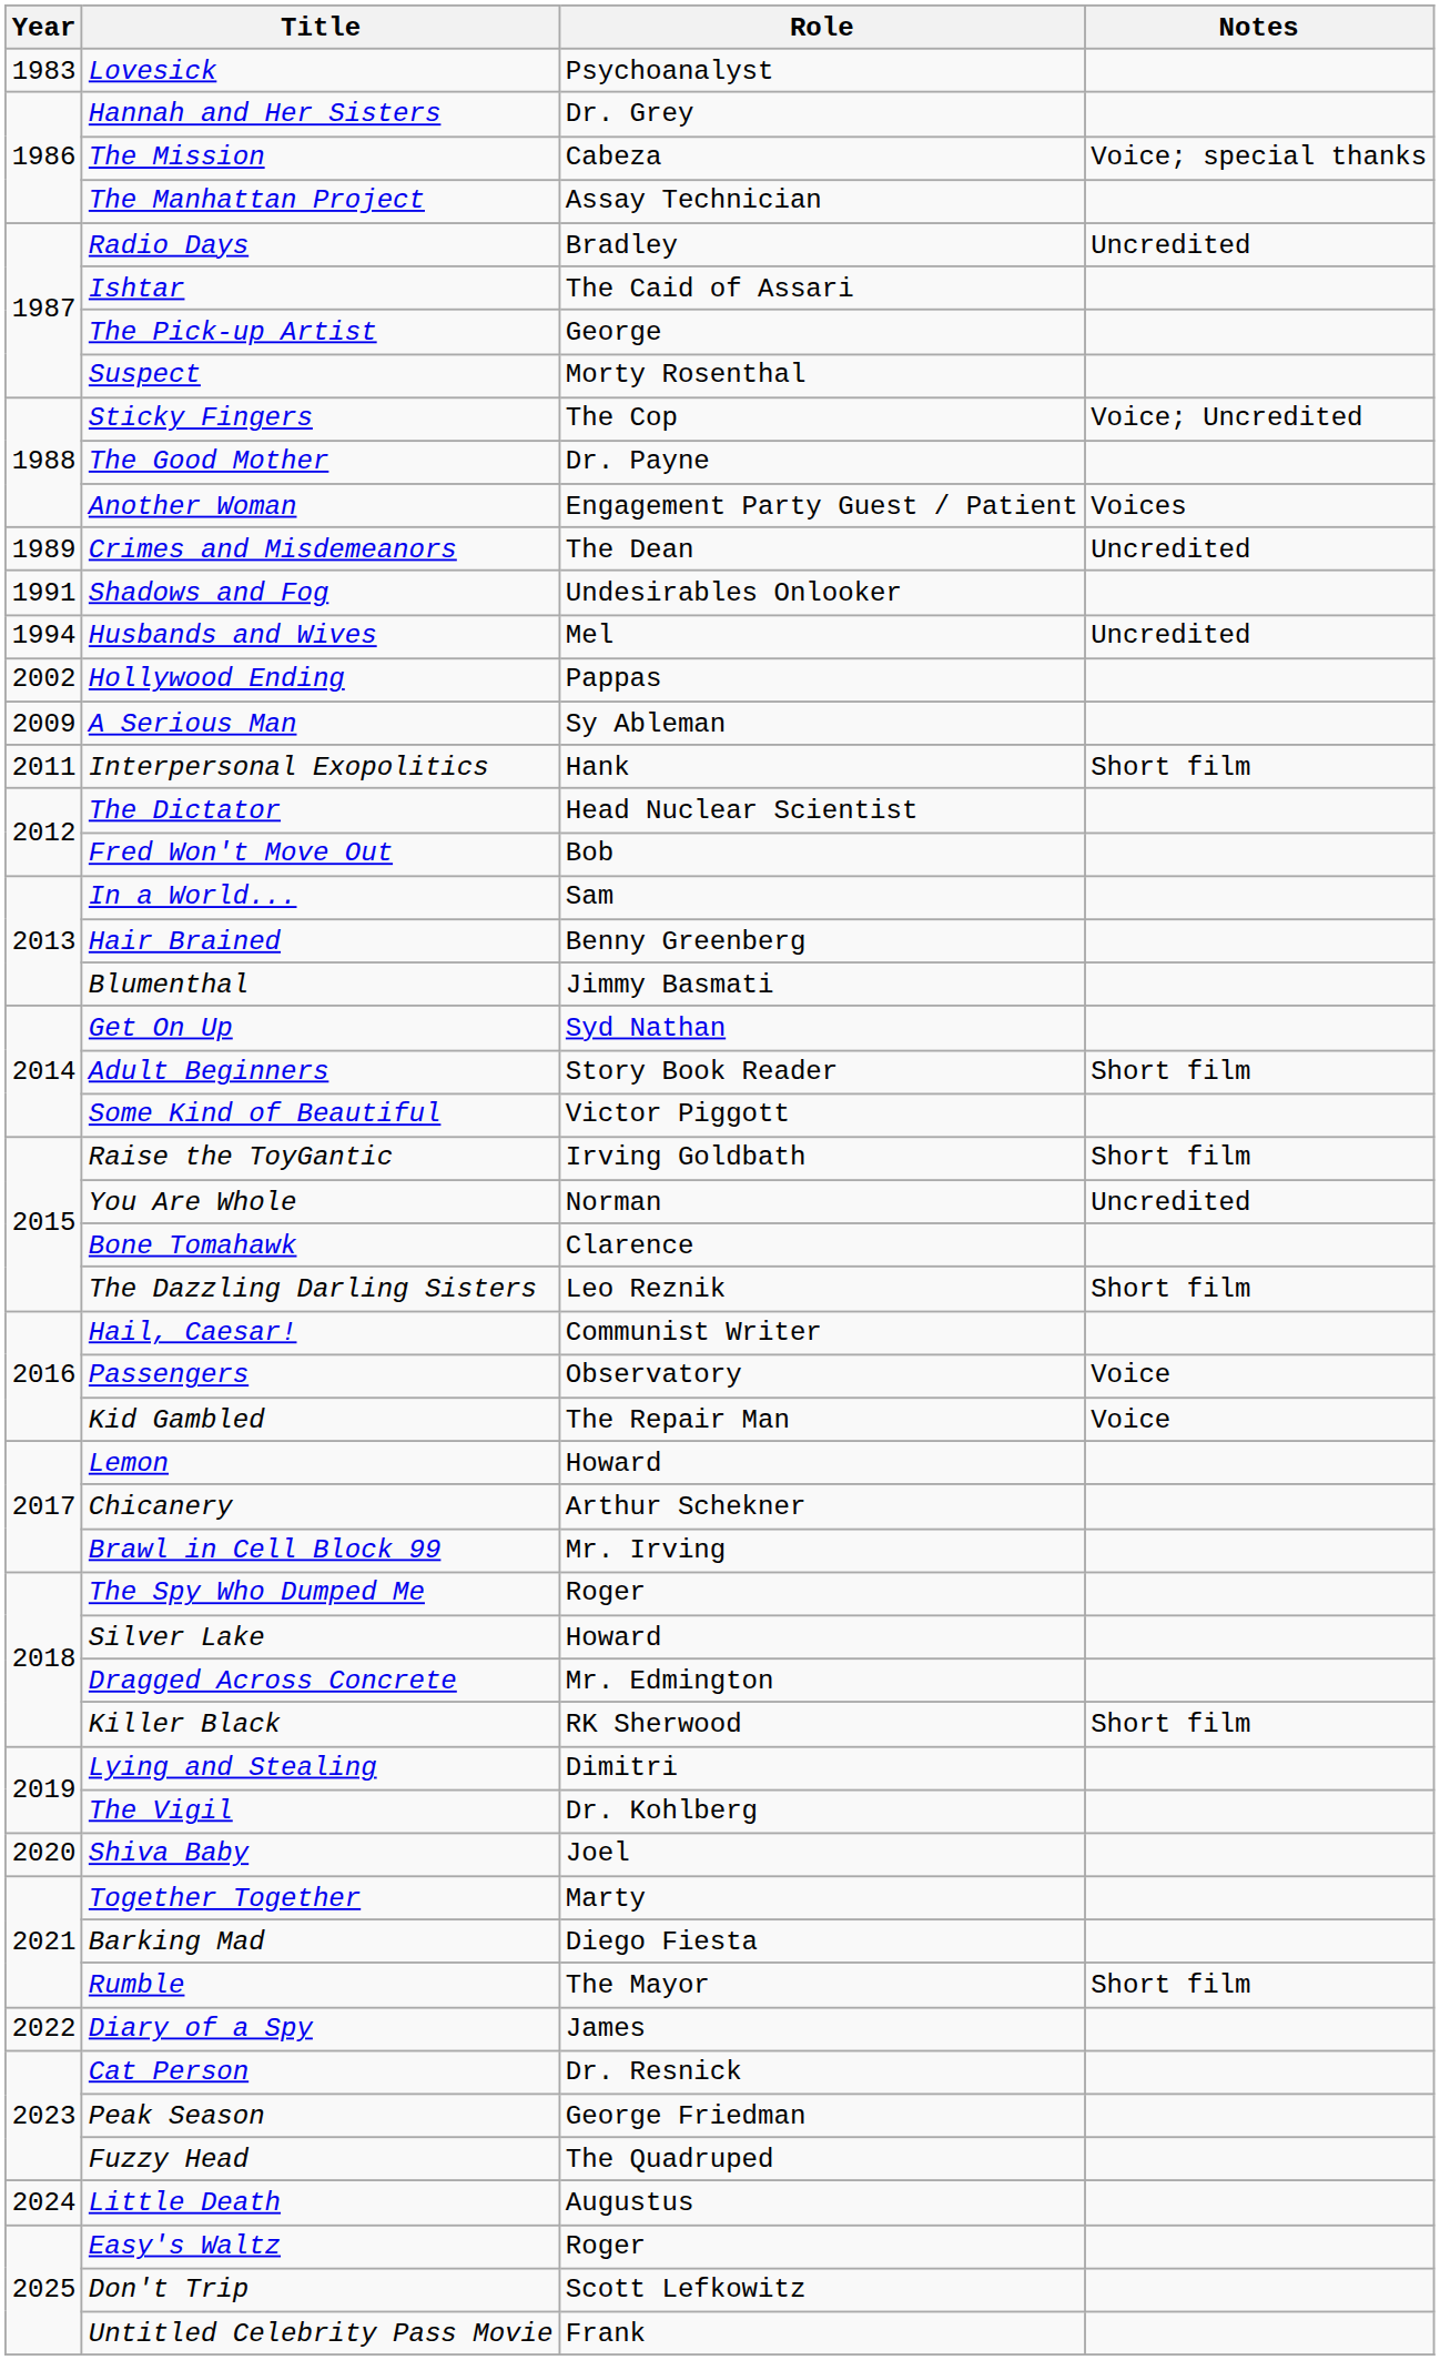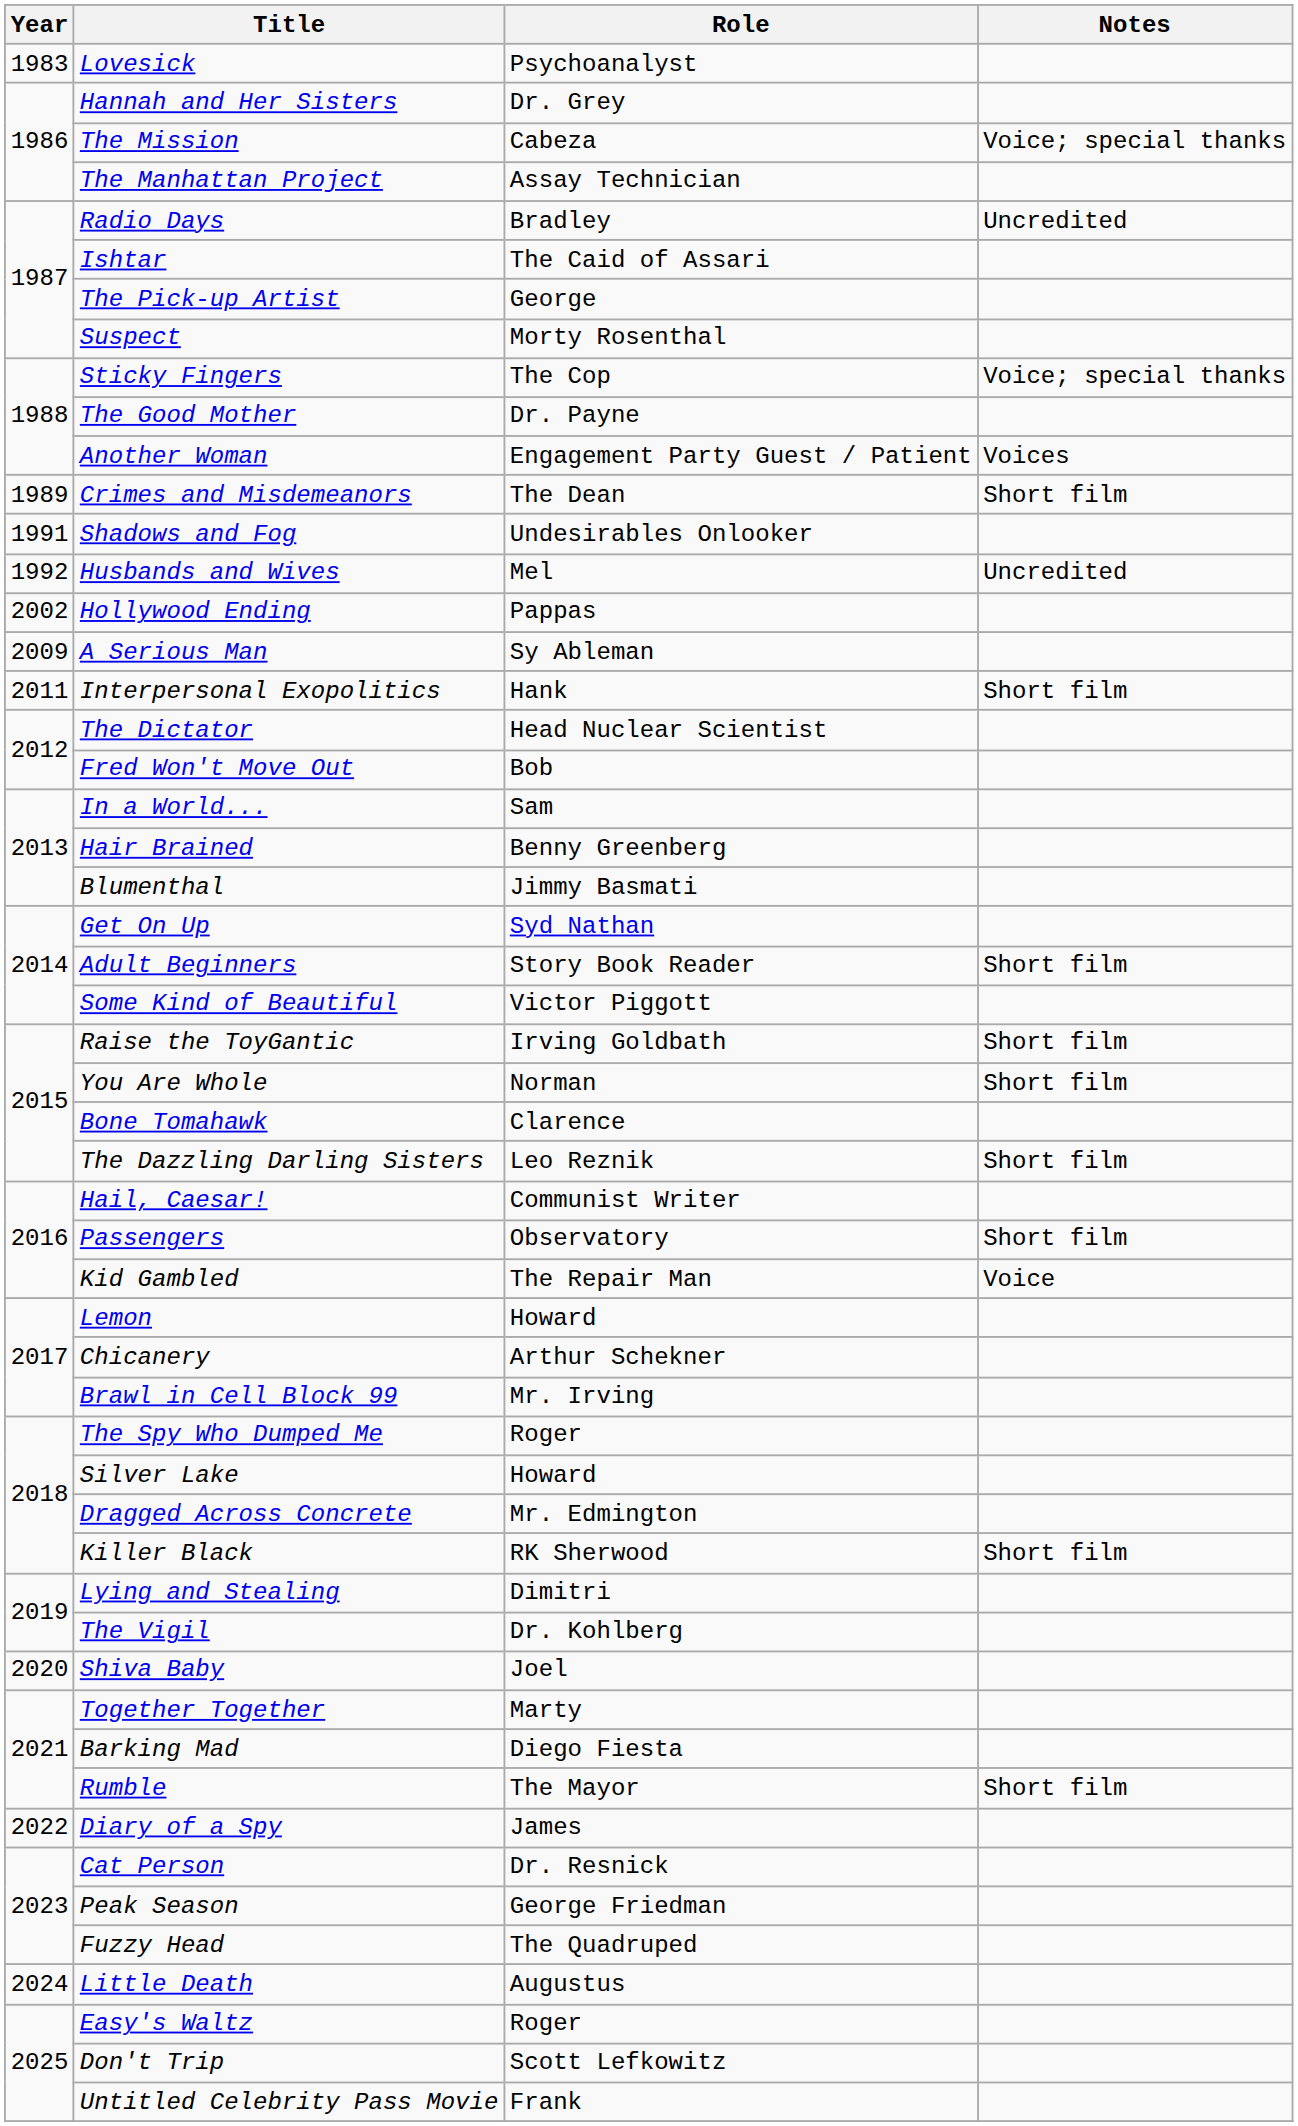Sticky Fingers | Notes: Voice; Uncredited -> Voice; special thanks
Crimes and Misdemeanors | Notes: Uncredited -> Short film
Husbands and Wives | Year: 1994 -> 1992
You Are Whole | Notes: Uncredited -> Short film
Passengers | Notes: Voice -> Short film
